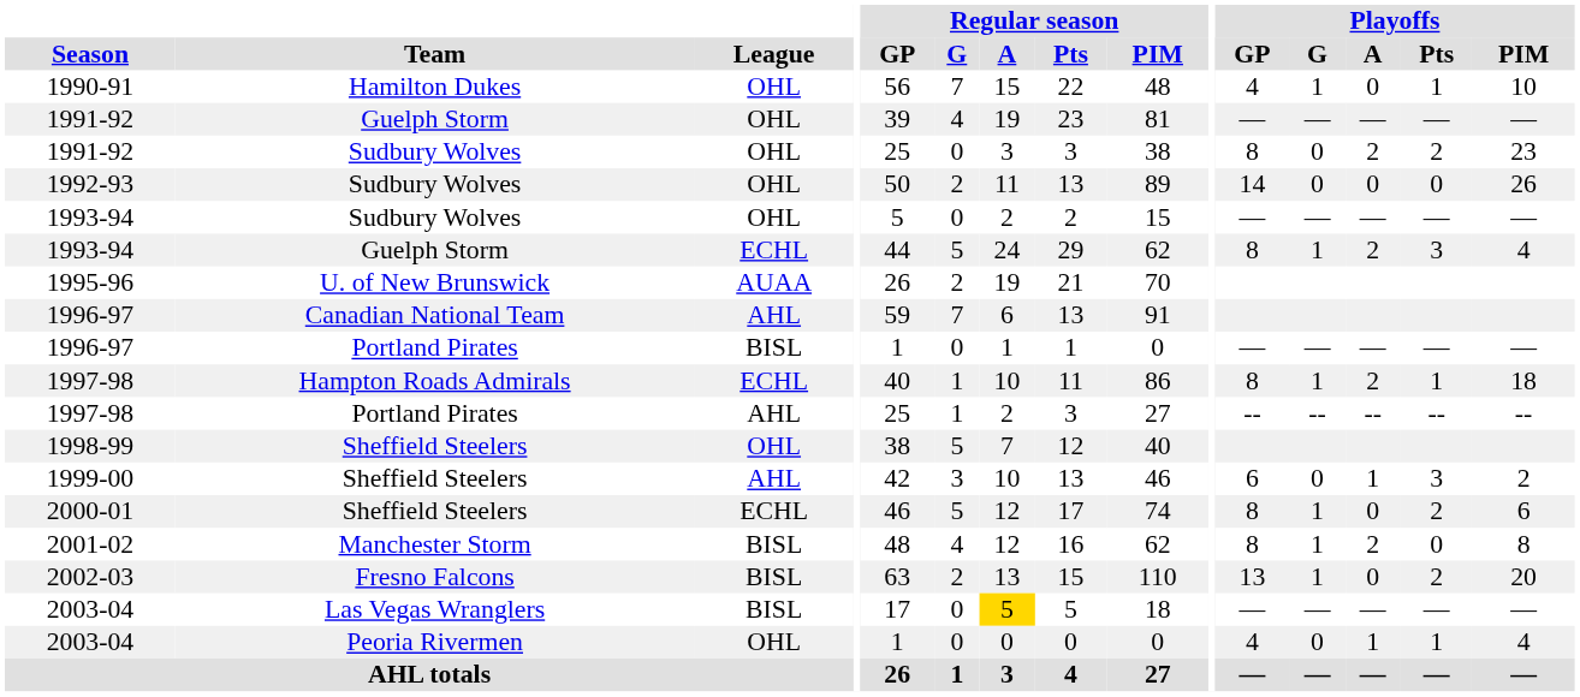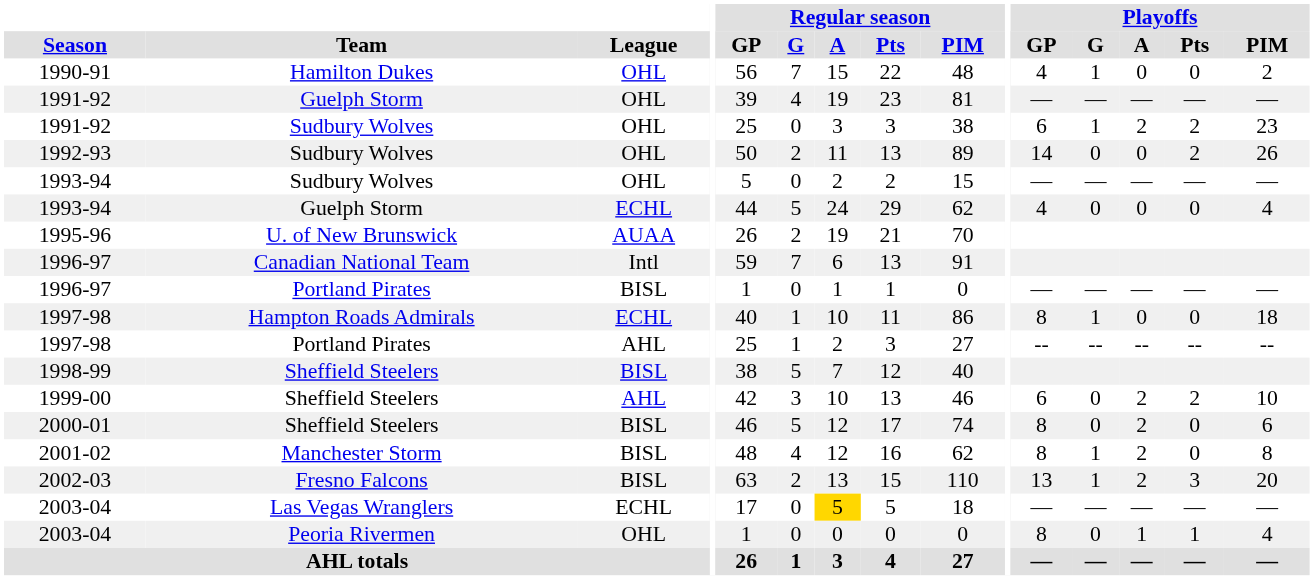1990-91 | Playoffs / Pts: 1 -> 0
1990-91 | Playoffs / PIM: 10 -> 2
1991-92 / Sudbury Wolves | Playoffs / GP: 8 -> 6
1991-92 / Sudbury Wolves | Playoffs / G: 0 -> 1
1992-93 | Playoffs / Pts: 0 -> 2
1993-94 / Guelph Storm | Playoffs / GP: 8 -> 4
1993-94 / Guelph Storm | Playoffs / G: 1 -> 0
1993-94 / Guelph Storm | Playoffs / A: 2 -> 0
1993-94 / Guelph Storm | Playoffs / Pts: 3 -> 0
1996-97 / Canadian National Team | League: AHL -> Intl
1997-98 / Hampton Roads Admirals | Playoffs / A: 2 -> 0
1997-98 / Hampton Roads Admirals | Playoffs / Pts: 1 -> 0
1998-99 | League: OHL -> BISL
1999-00 | Playoffs / A: 1 -> 2
1999-00 | Playoffs / Pts: 3 -> 2
1999-00 | Playoffs / PIM: 2 -> 10
2000-01 | League: ECHL -> BISL
2000-01 | Playoffs / G: 1 -> 0
2000-01 | Playoffs / A: 0 -> 2
2000-01 | Playoffs / Pts: 2 -> 0
2002-03 | Playoffs / A: 0 -> 2
2002-03 | Playoffs / Pts: 2 -> 3
2003-04 / Las Vegas Wranglers | League: BISL -> ECHL
2003-04 / Peoria Rivermen | Playoffs / GP: 4 -> 8
